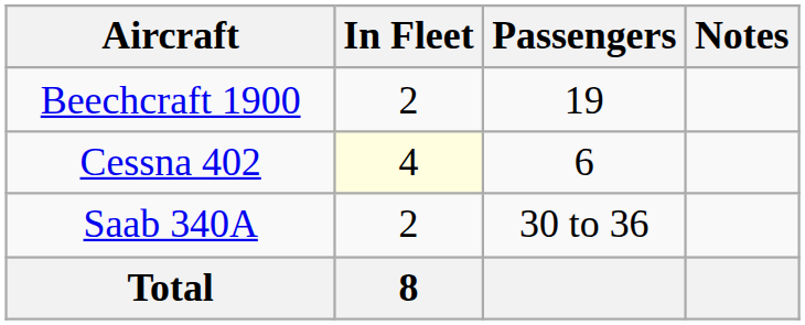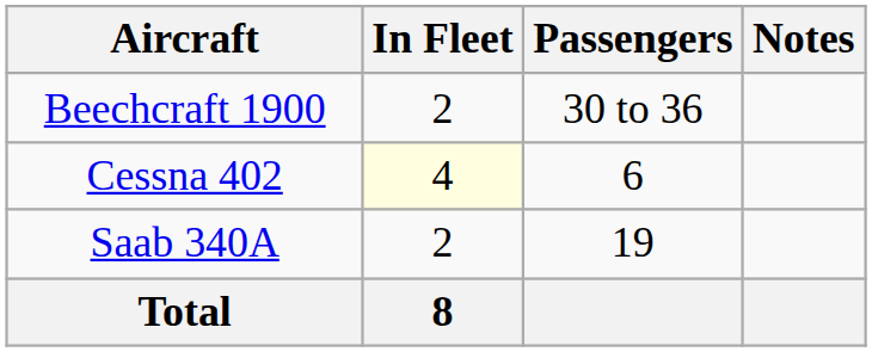Beechcraft 1900 | Passengers: 19 -> 30 to 36
Saab 340A | Passengers: 30 to 36 -> 19
